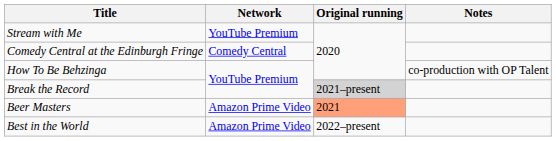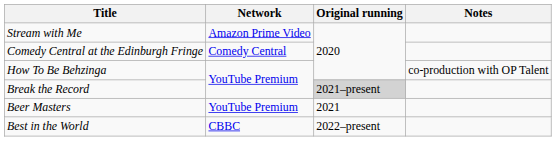Stream with Me | Network: YouTube Premium -> Amazon Prime Video
Beer Masters | Network: Amazon Prime Video -> YouTube Premium
Beer Masters | Original running: lightsalmon background -> no background
Best in the World | Network: Amazon Prime Video -> CBBC
